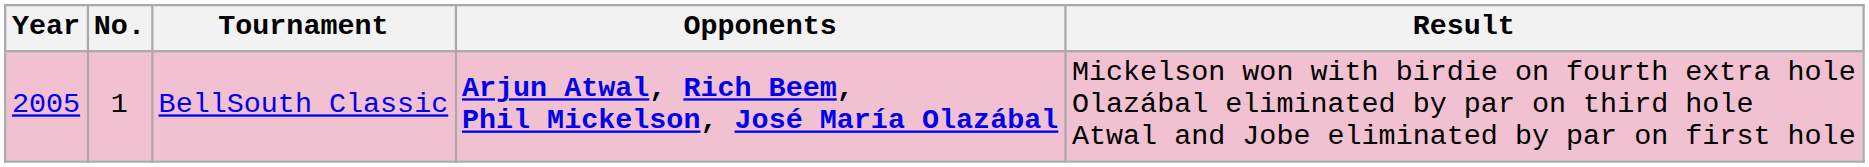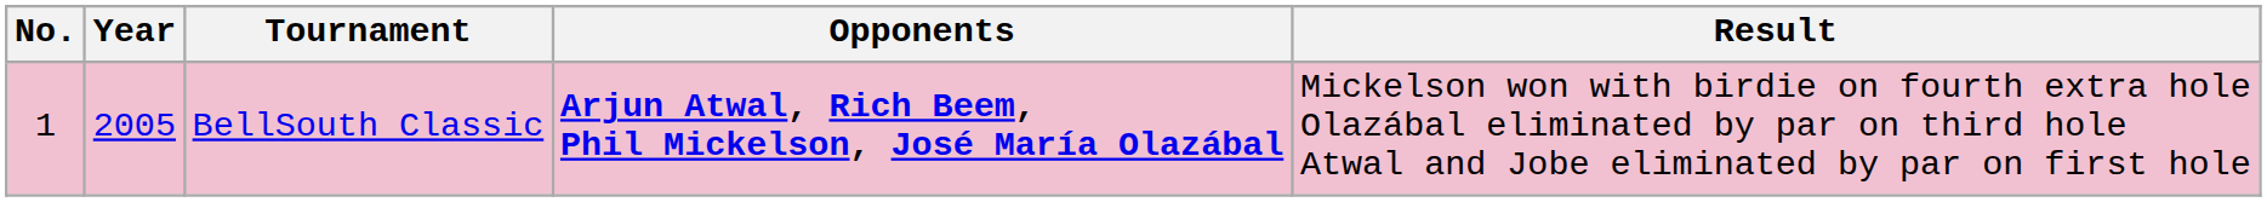columns swapped: No. <-> Year
